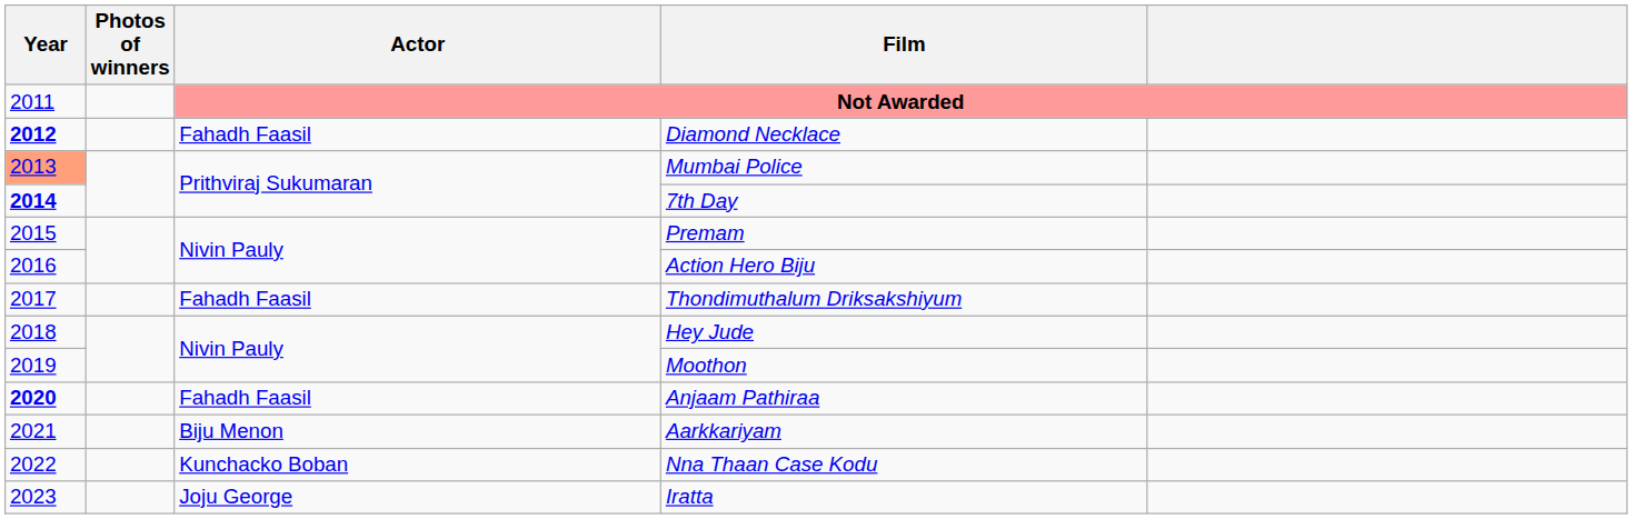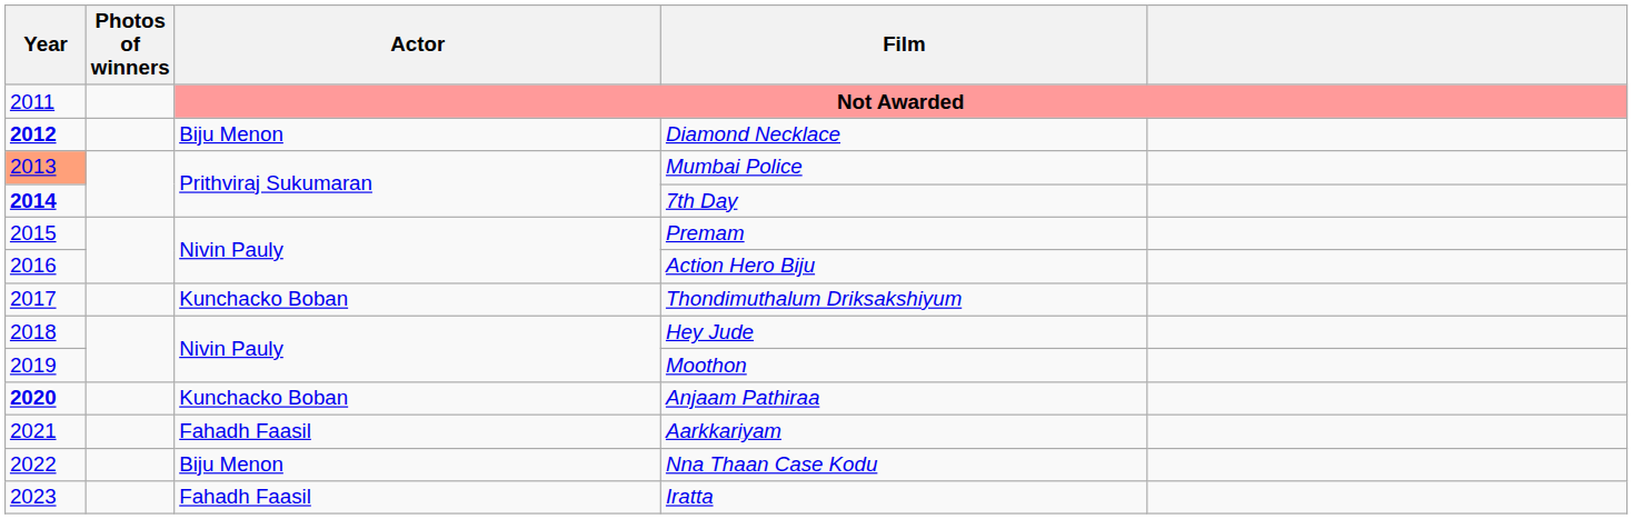Diamond Necklace | Actor: Fahadh Faasil -> Biju Menon
Thondimuthalum Driksakshiyum | Actor: Fahadh Faasil -> Kunchacko Boban
Anjaam Pathiraa | Actor: Fahadh Faasil -> Kunchacko Boban
Aarkkariyam | Actor: Biju Menon -> Fahadh Faasil
Nna Thaan Case Kodu | Actor: Kunchacko Boban -> Biju Menon
Iratta | Actor: Joju George -> Fahadh Faasil
